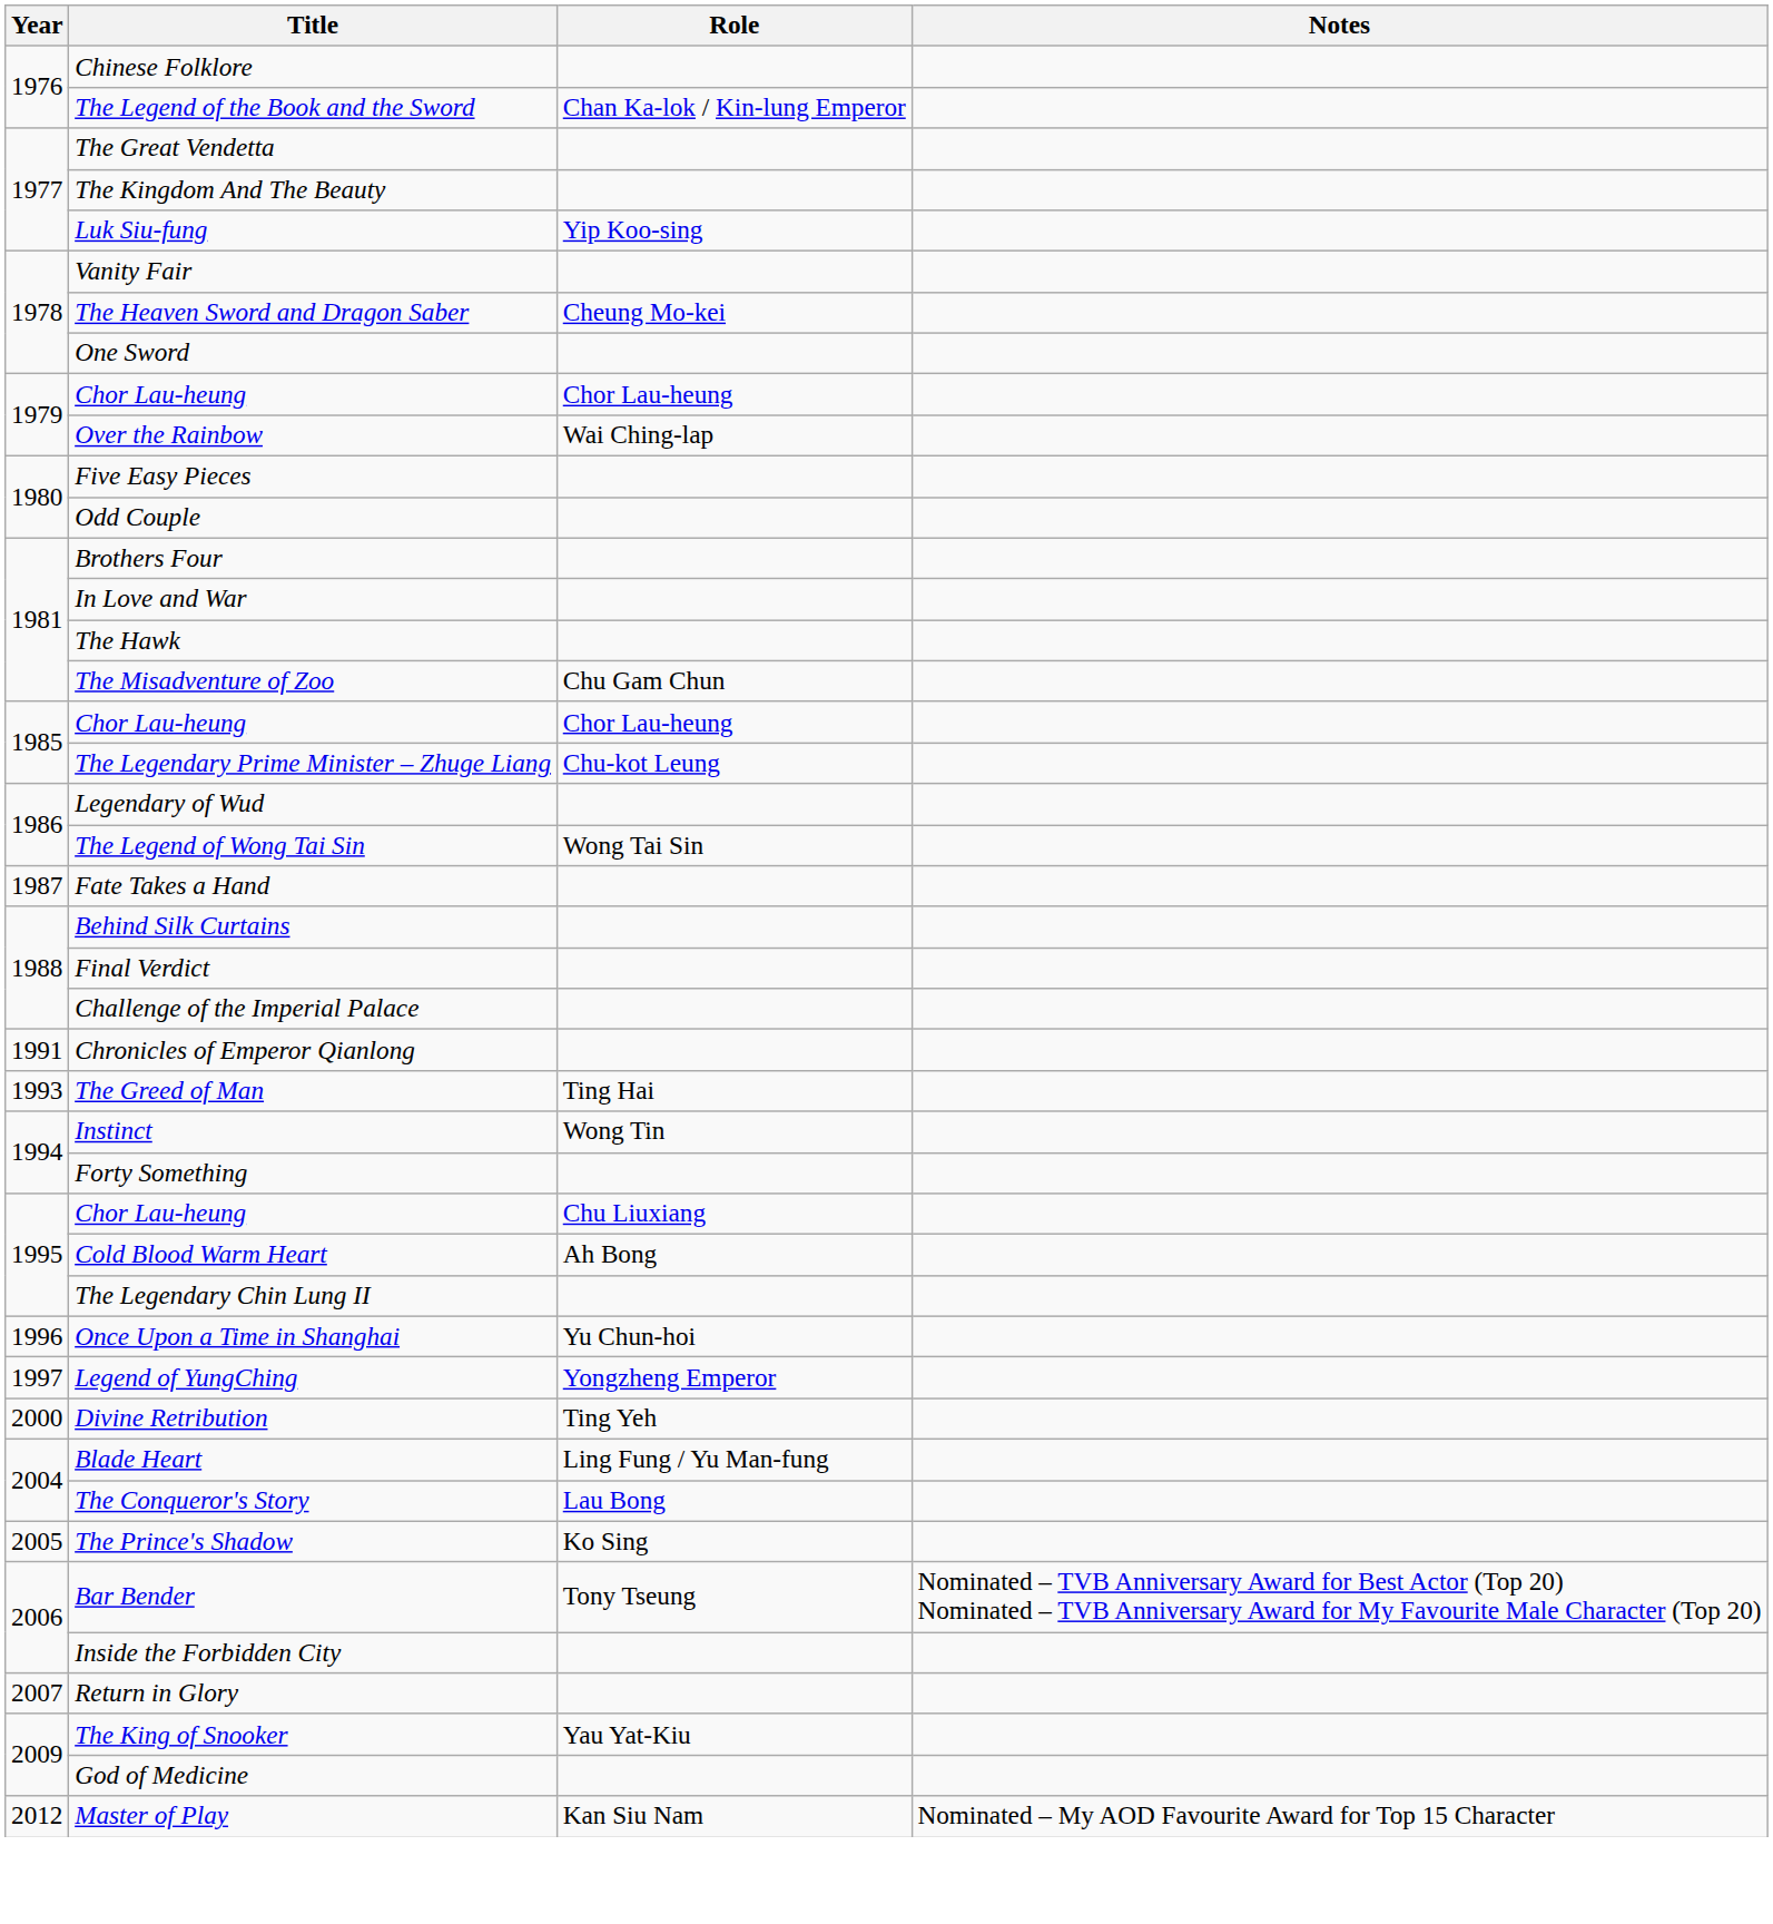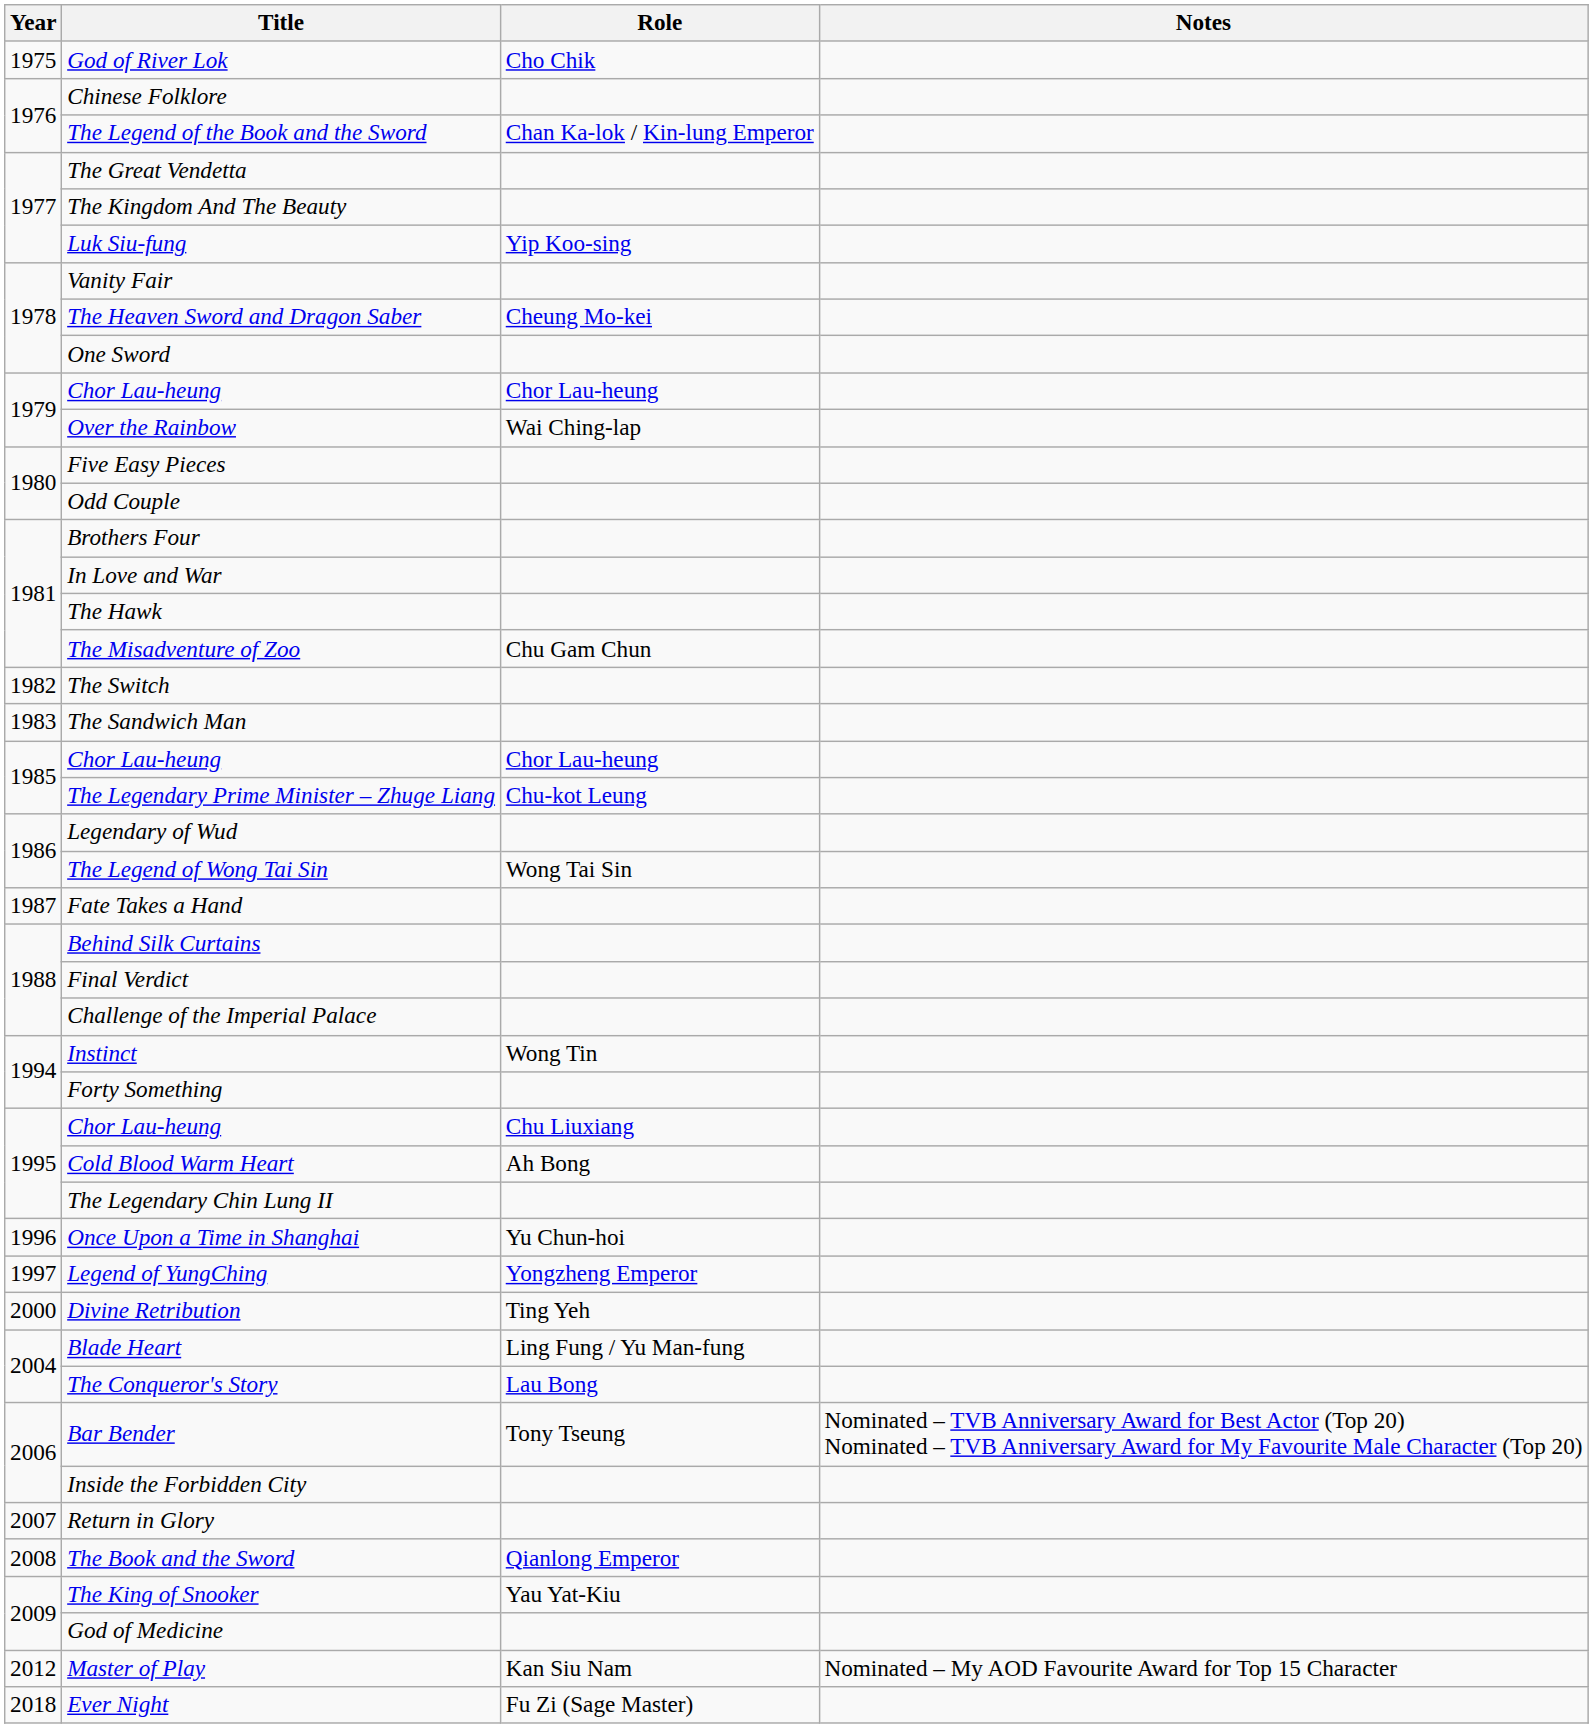+ row: 1975 | God of River Lok | Cho Chik
+ row: 1982 | The Switch
+ row: 1983 | The Sandwich Man
- row: 1991 | Chronicles of Emperor Qianlong
- row: 1993 | The Greed of Man | Ting Hai
- row: 2005 | The Prince's Shadow | Ko Sing
+ row: 2008 | The Book and the Sword | Qianlong Emperor
+ row: 2018 | Ever Night | Fu Zi (Sage Master)
